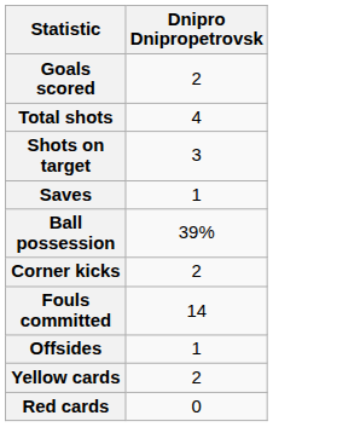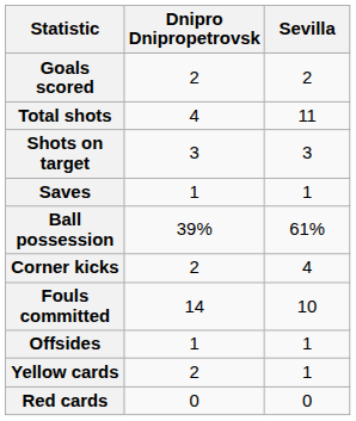+ column: Sevilla | 2 | 11 | 3 | 1 | 61% | 4 | 10 | 1 | 1 | 0
